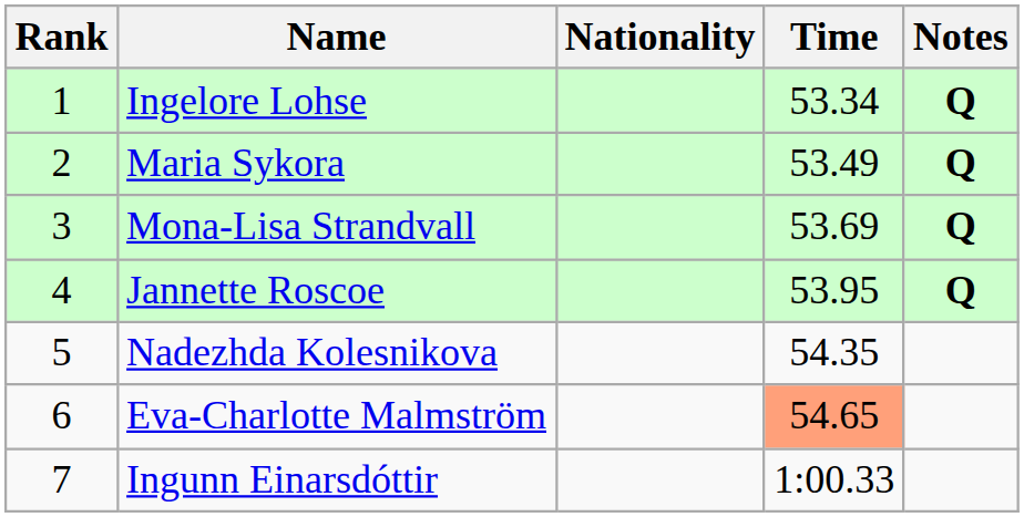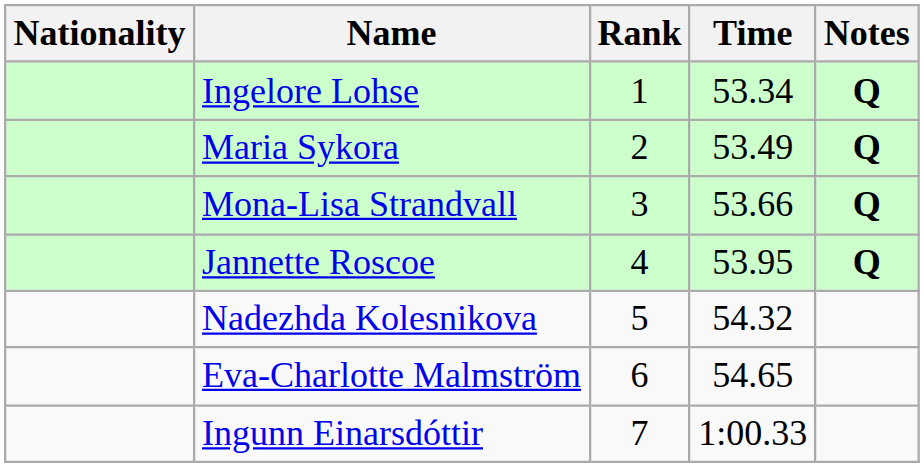columns swapped: Rank <-> Nationality
Mona-Lisa Strandvall | Time: 53.69 -> 53.66
Nadezhda Kolesnikova | Time: 54.35 -> 54.32
Eva-Charlotte Malmström | Time: lightsalmon background -> no background
